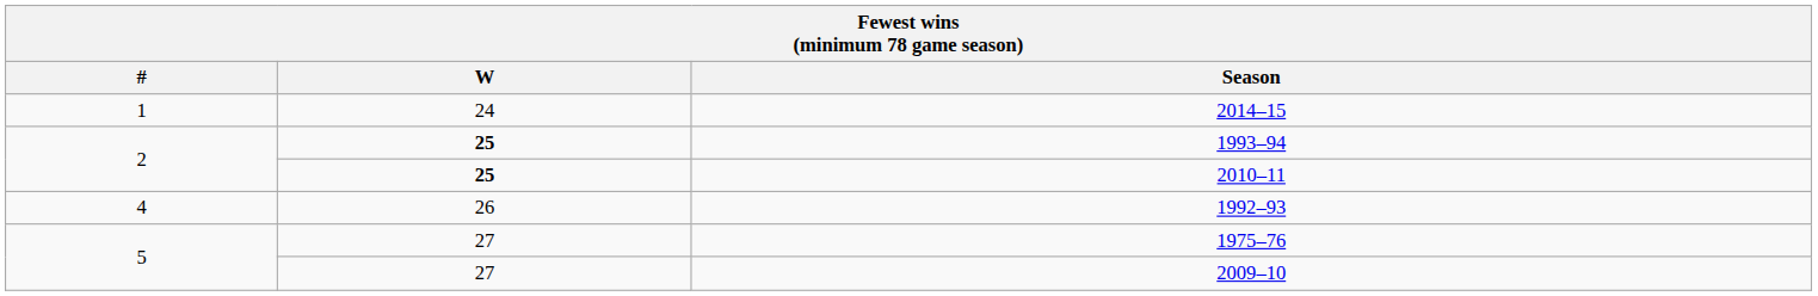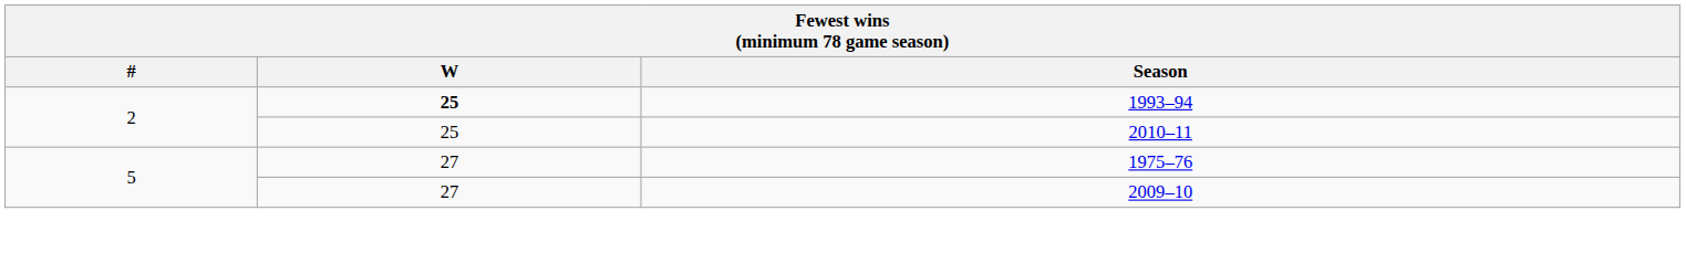- row: 1 | 24 | 2014–15
2010–11 | W: bold -> normal
- row: 4 | 26 | 1992–93
